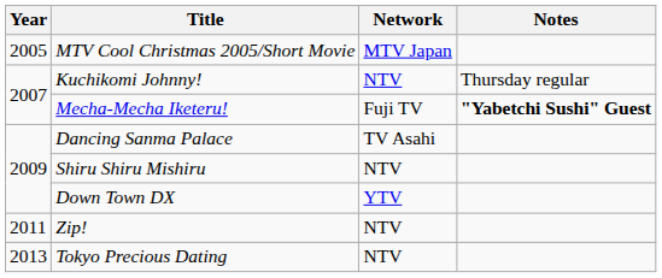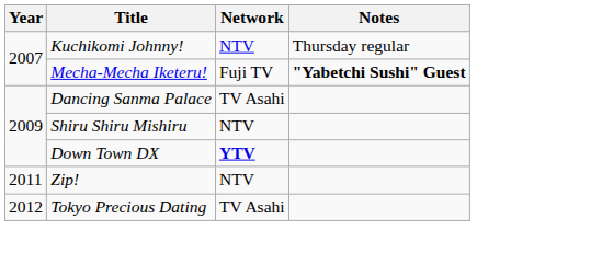- row: 2005 | MTV Cool Christmas 2005/Short Movie | MTV Japan
Down Town DX | Network: normal -> bold
Tokyo Precious Dating | Year: 2013 -> 2012
Tokyo Precious Dating | Network: NTV -> TV Asahi
